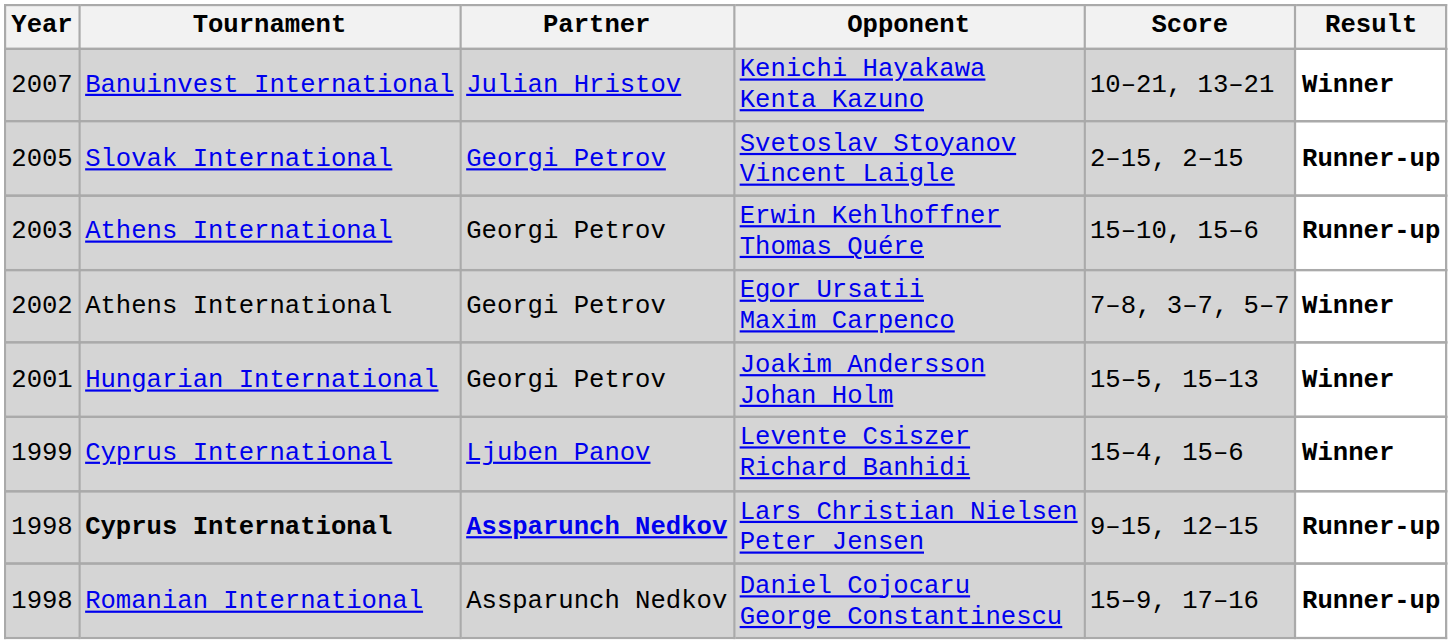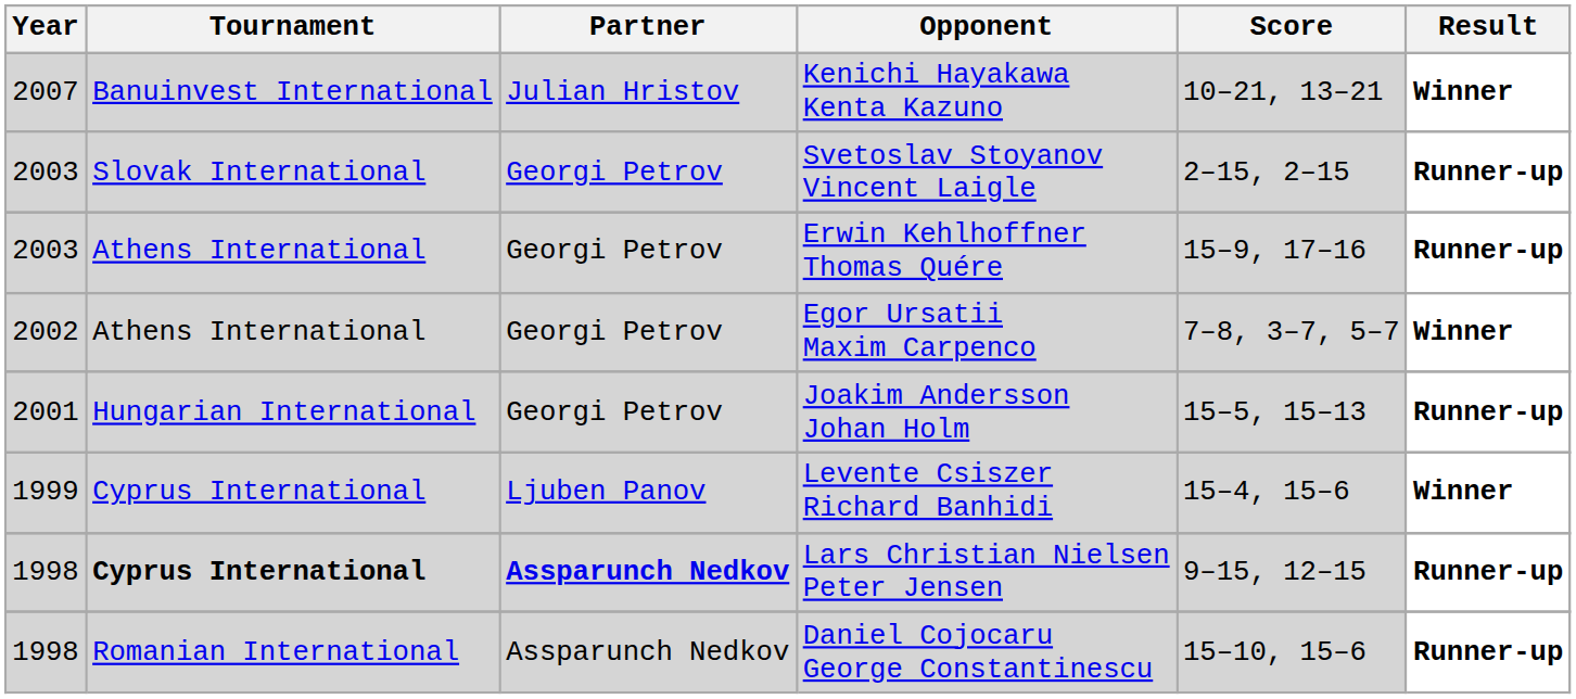Svetoslav Stoyanov Vincent Laigle | Year: 2005 -> 2003
Erwin Kehlhoffner Thomas Quére | Score: 15–10, 15–6 -> 15–9, 17–16
Joakim Andersson Johan Holm | Result: Winner -> Runner-up
Daniel Cojocaru George Constantinescu | Score: 15–9, 17–16 -> 15–10, 15–6
